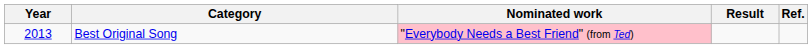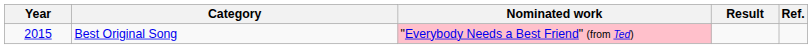Best Original Song | Year: 2013 -> 2015
